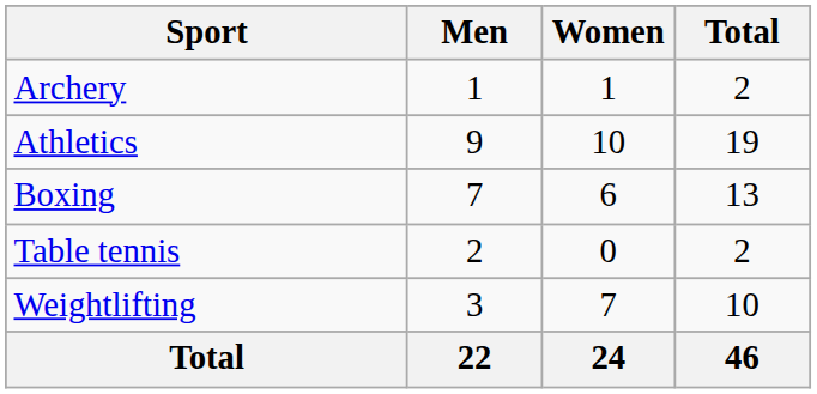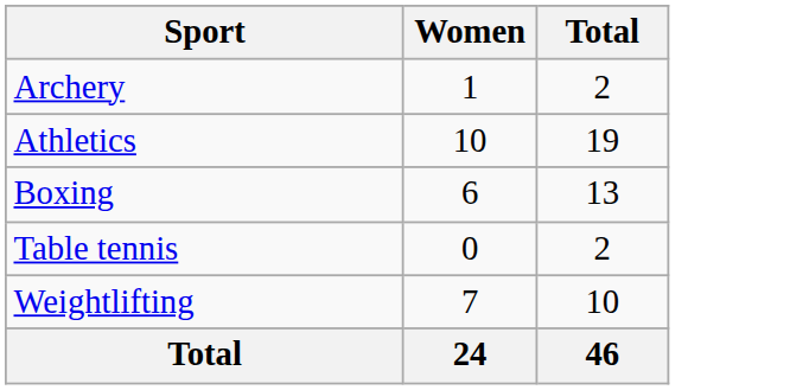- column: Men | 1 | 9 | 7 | 2 | 3 | 22
